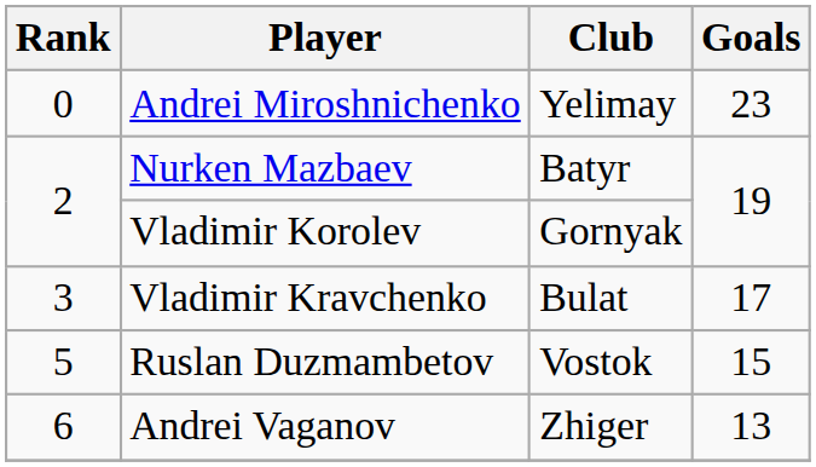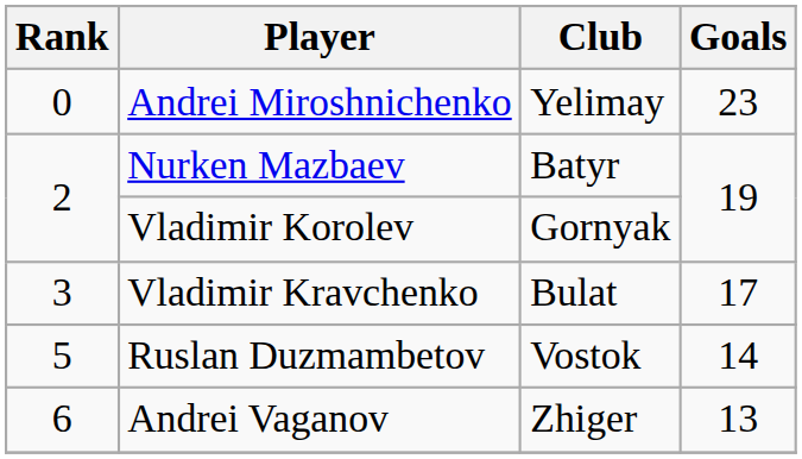Ruslan Duzmambetov | Goals: 15 -> 14
